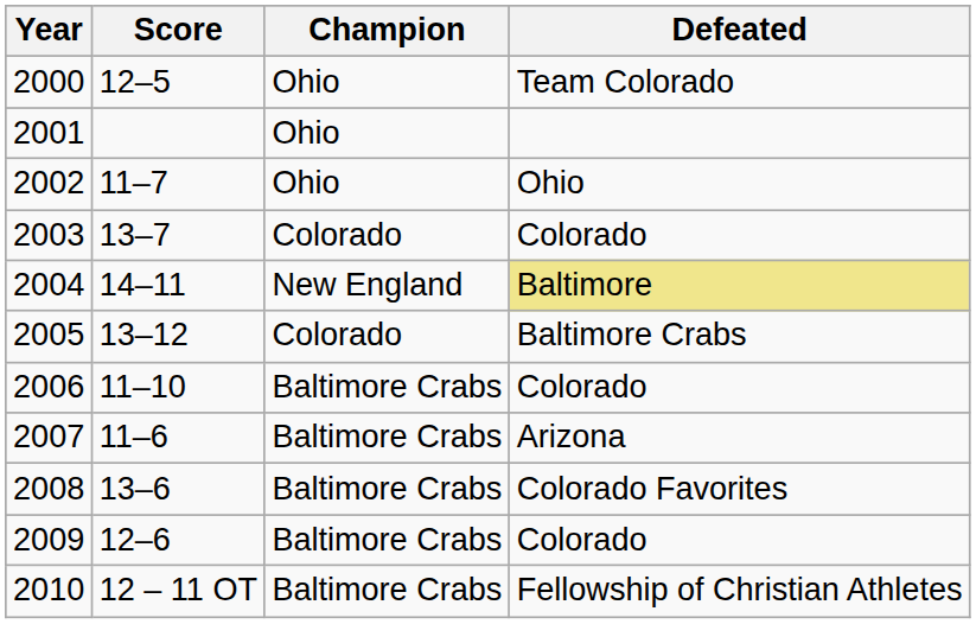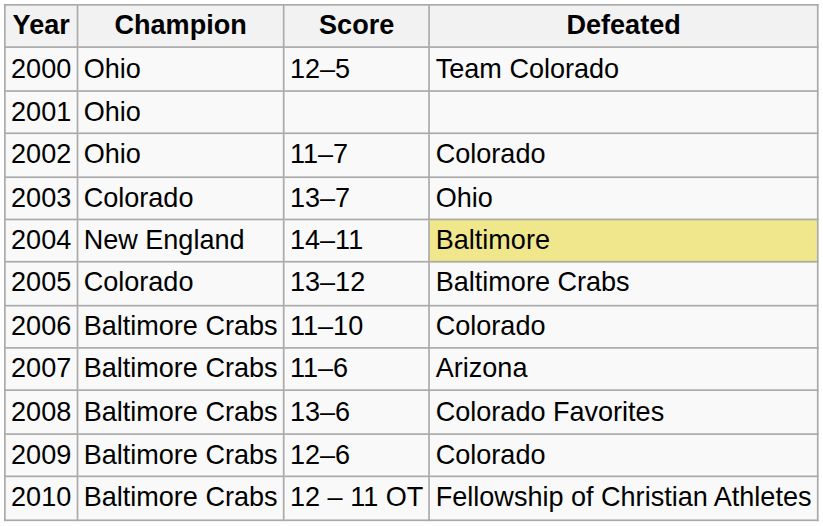columns swapped: Champion <-> Score
2002 | Defeated: Ohio -> Colorado
2003 | Defeated: Colorado -> Ohio
